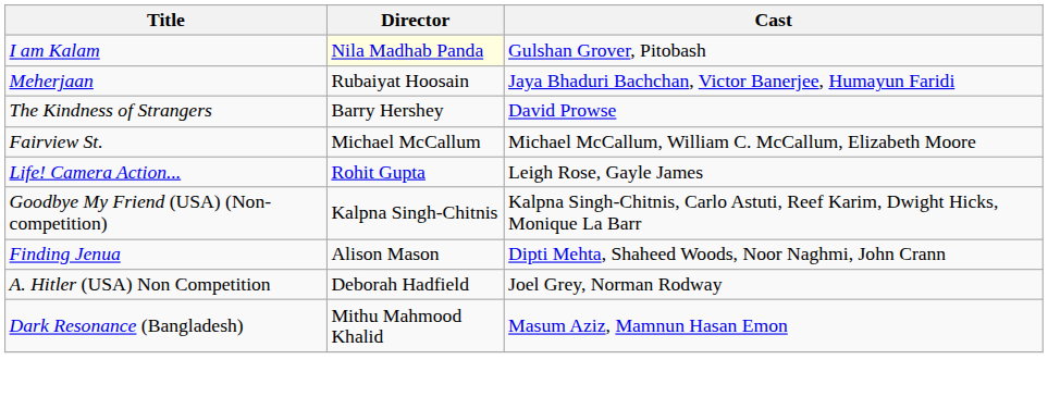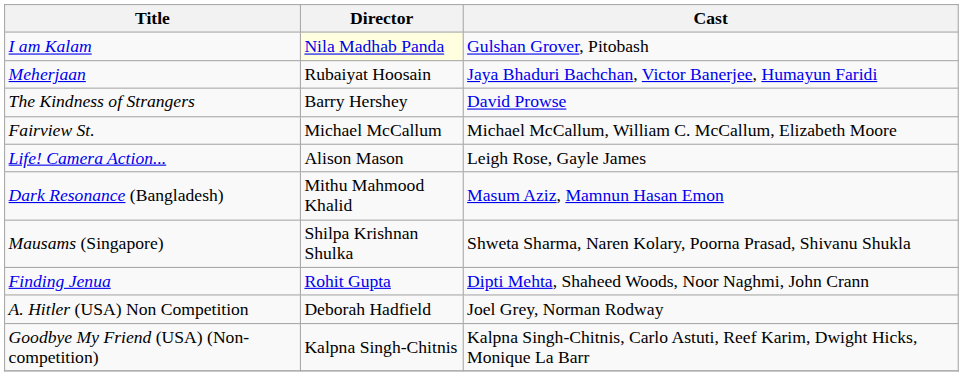Life! Camera Action... | Director: Rohit Gupta -> Alison Mason
rows swapped: Dark Resonance (Bangladesh) <-> Goodbye My Friend (USA) (Non-competition)
+ row: Mausams (Singapore) | Shilpa Krishnan Shulka | Shweta Sharma, Naren Kolary, Poorna Prasad, Shivanu Shukla
Finding Jenua | Director: Alison Mason -> Rohit Gupta
